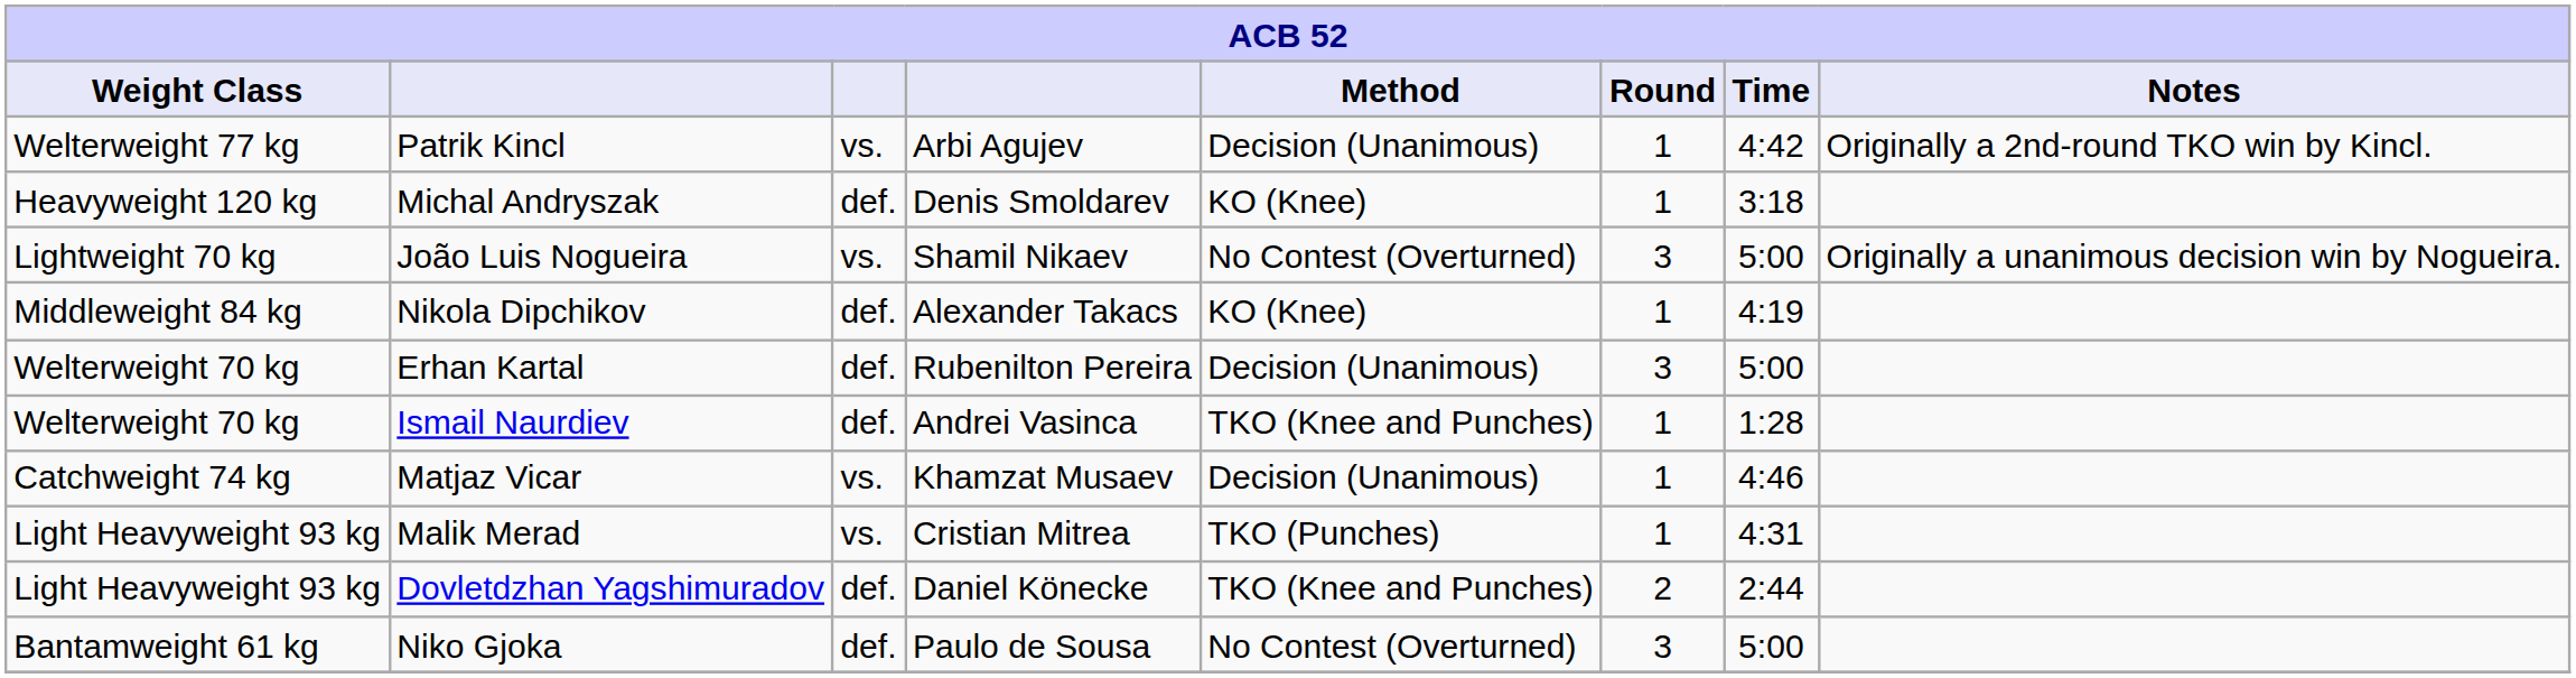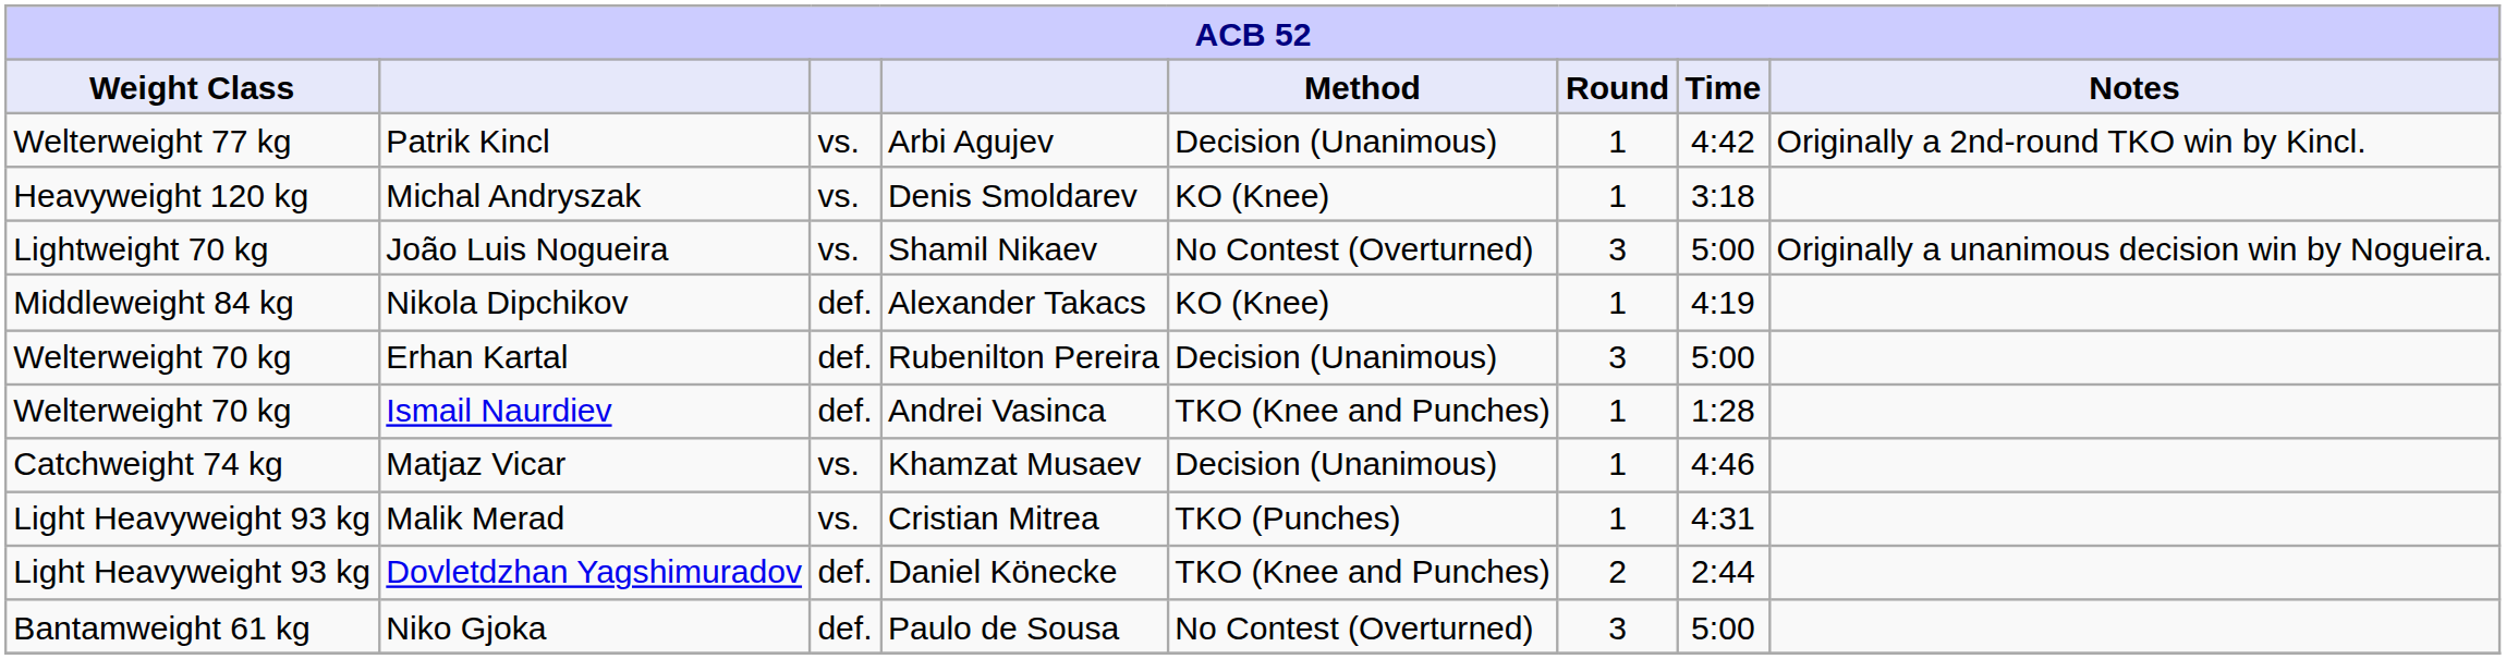Michal Andryszak | column 3: def. -> vs.
